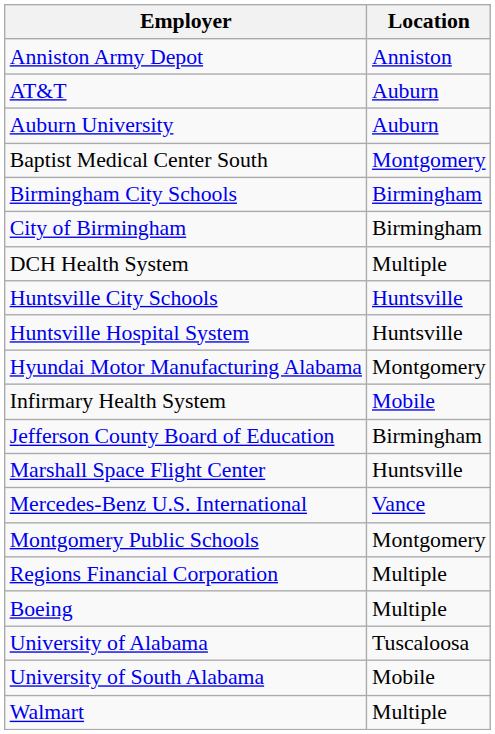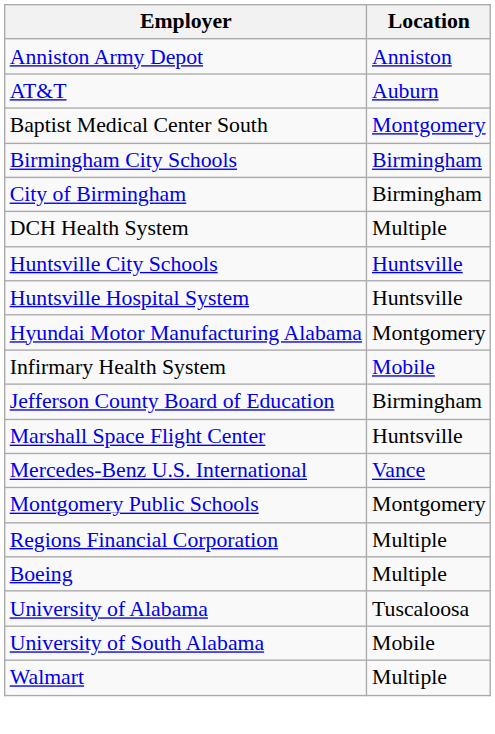- row: Auburn University | Auburn
